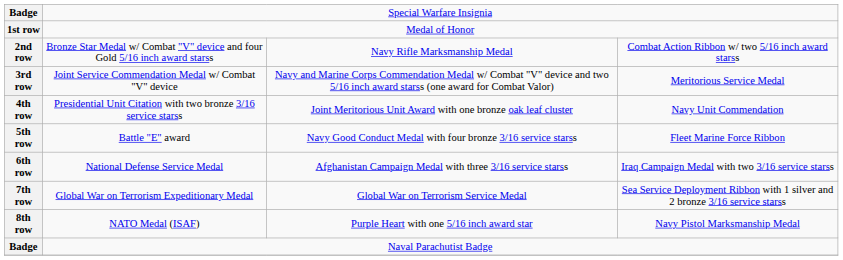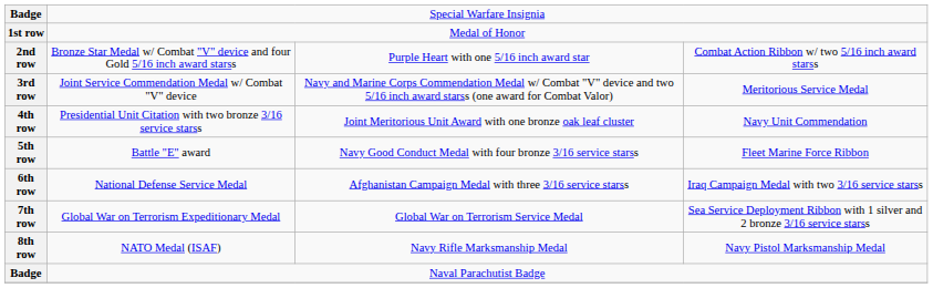2nd row | column 3: Navy Rifle Marksmanship Medal -> Purple Heart with one 5/16 inch award star
8th row | column 3: Purple Heart with one 5/16 inch award star -> Navy Rifle Marksmanship Medal
